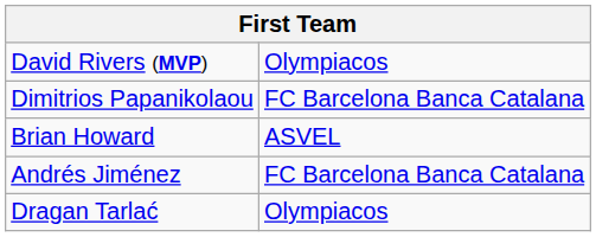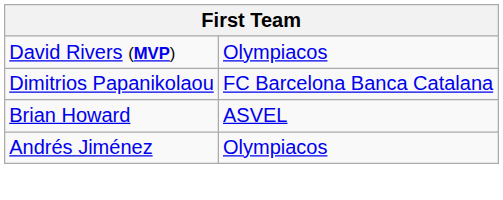Andrés Jiménez | column 2: FC Barcelona Banca Catalana -> Olympiacos
- row: Dragan Tarlać | Olympiacos
